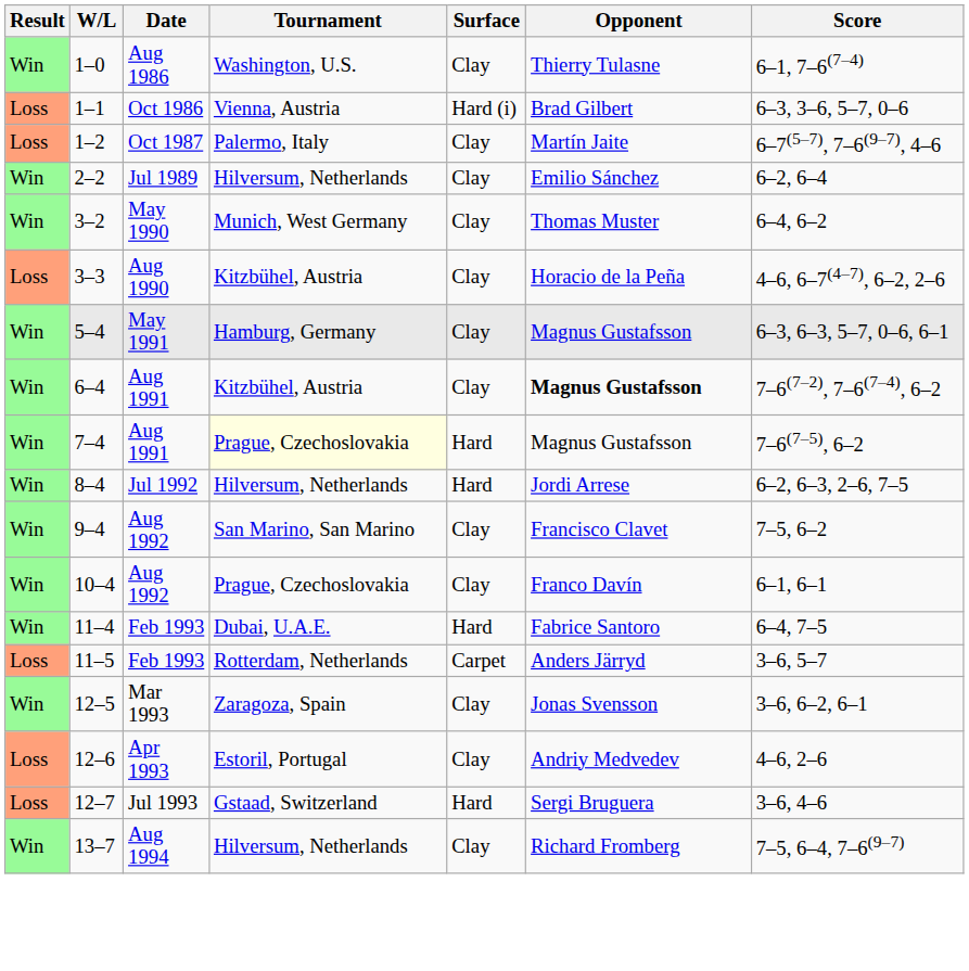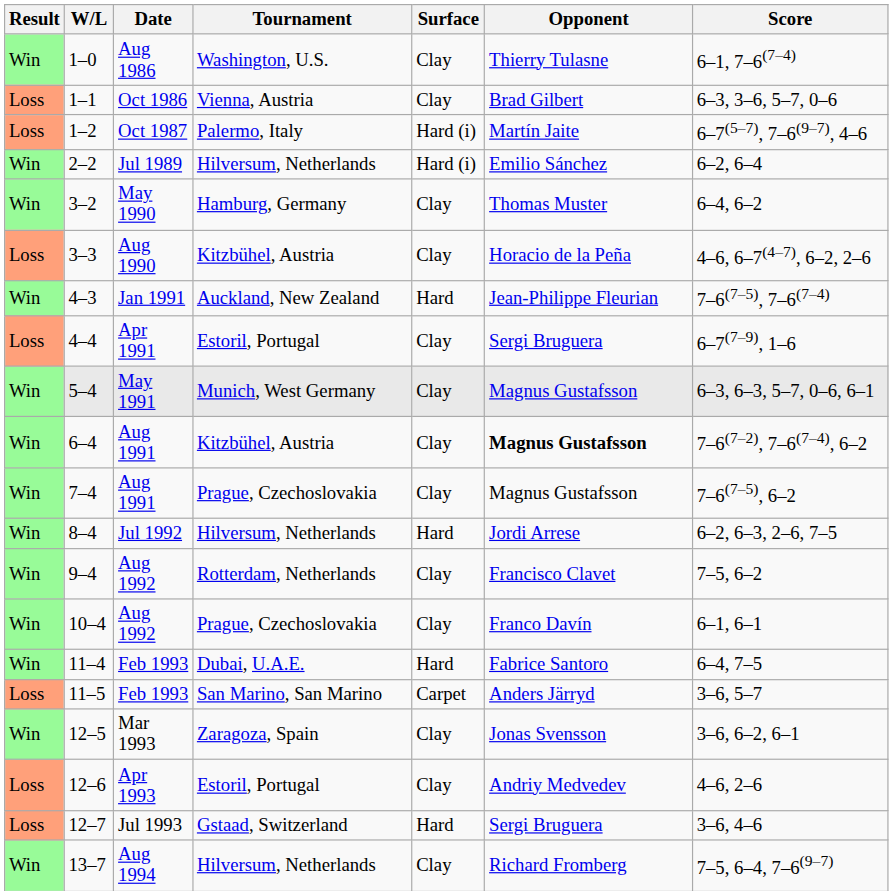1–1 | Surface: Hard (i) -> Clay
1–2 | Surface: Clay -> Hard (i)
2–2 | Surface: Clay -> Hard (i)
3–2 | Tournament: Munich, West Germany -> Hamburg, Germany
+ row: Win | 4–3 | Jan 1991 | Auckland, New Zealand | Hard | Jean-Philippe Fleurian | 7–6(7–5), 7–6(7–4)
+ row: Loss | 4–4 | Apr 1991 | Estoril, Portugal | Clay | Sergi Bruguera | 6–7(7–9), 1–6
5–4 | Tournament: Hamburg, Germany -> Munich, West Germany
7–4 | Tournament: lightyellow background -> no background
7–4 | Surface: Hard -> Clay
9–4 | Tournament: San Marino, San Marino -> Rotterdam, Netherlands
11–5 | Tournament: Rotterdam, Netherlands -> San Marino, San Marino
